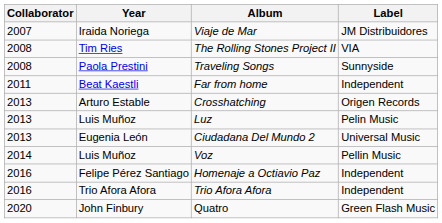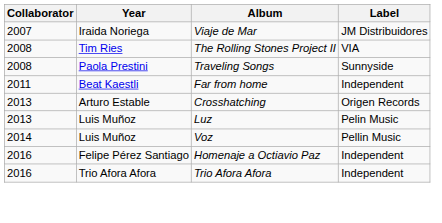- row: 2013 | Eugenia León | Ciudadana Del Mundo 2 | Universal Music
- row: 2020 | John Finbury | Quatro | Green Flash Music
